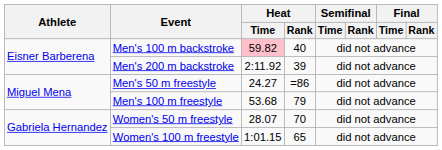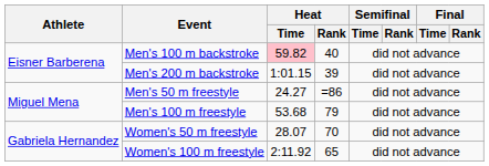Men's 200 m backstroke | Heat / Time: 2:11.92 -> 1:01.15
Women's 100 m freestyle | Heat / Time: 1:01.15 -> 2:11.92
